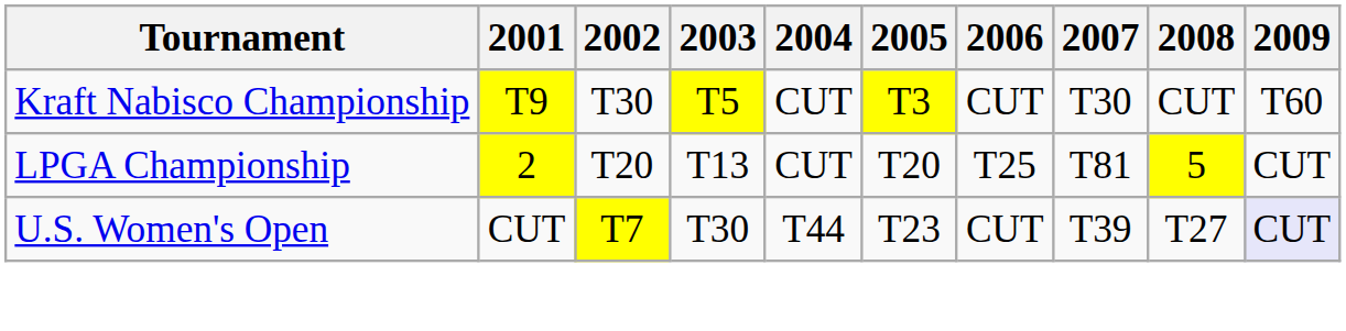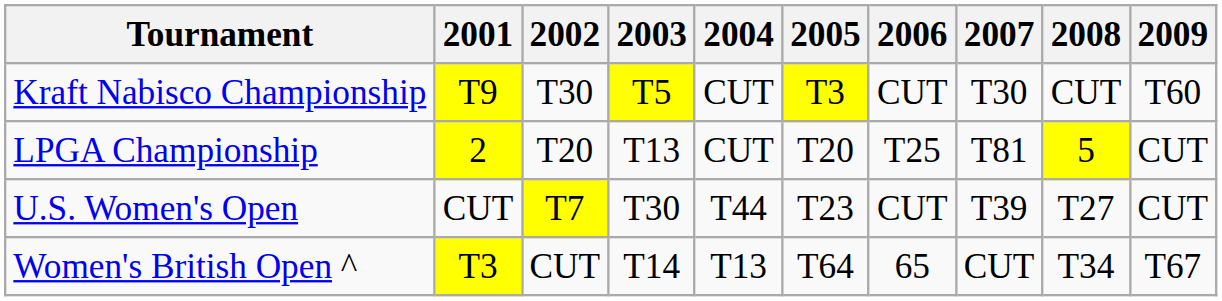U.S. Women's Open | 2009: lavender background -> no background
+ row: Women's British Open ^ | T3 | CUT | T14 | T13 | T64 | 65 | CUT | T34 | T67
